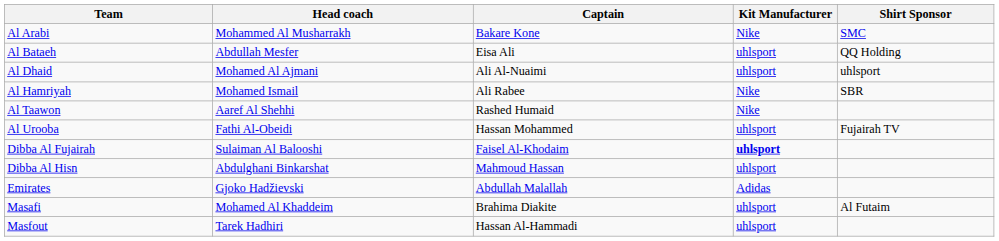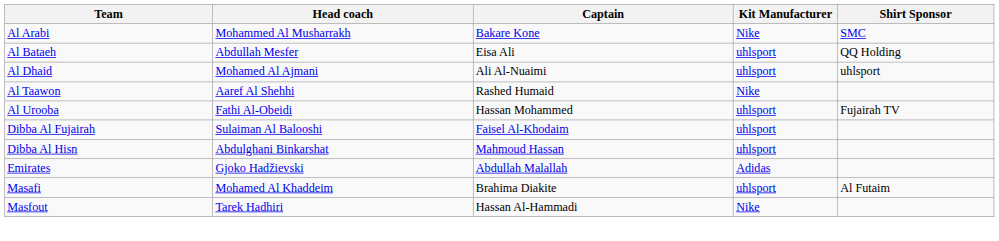- row: Al Hamriyah | Mohamed Ismail | Ali Rabee | Nike | SBR
Dibba Al Fujairah | Kit Manufacturer: bold -> normal
Masfout | Kit Manufacturer: uhlsport -> Nike
